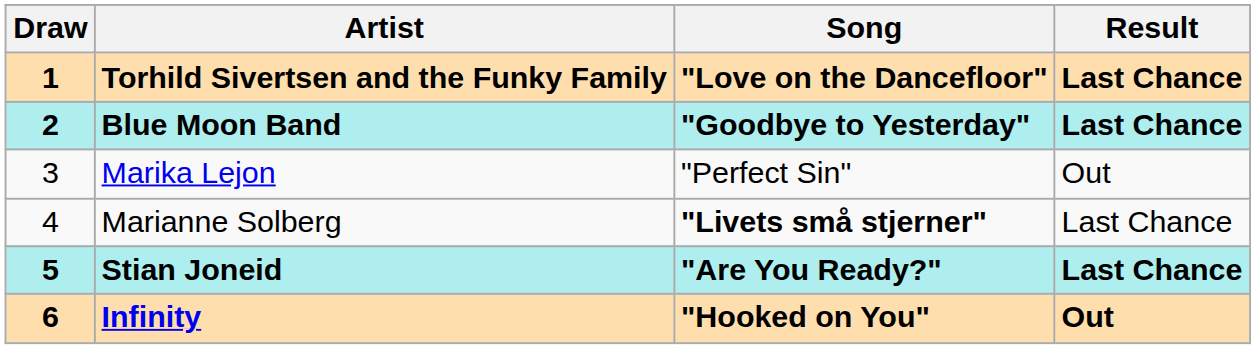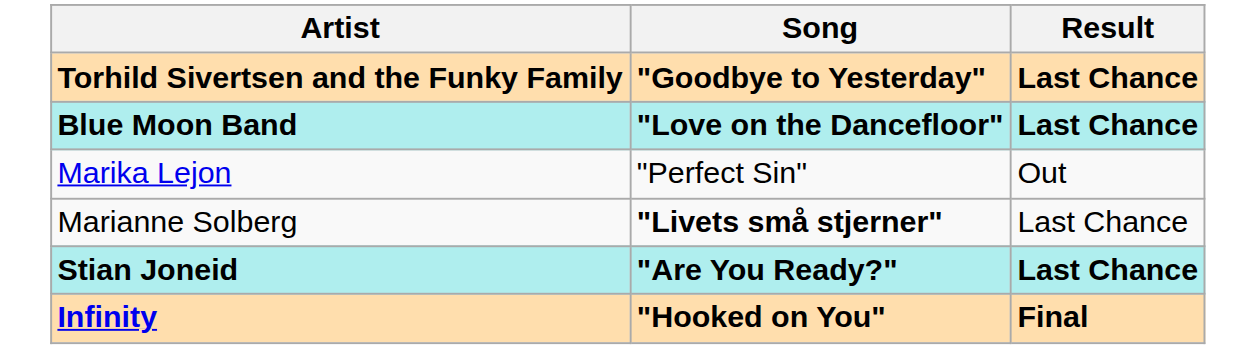- column: Draw | 1 | 2 | 3 | 4 | 5 | 6
Torhild Sivertsen and the Funky Family | Song: "Love on the Dancefloor" -> "Goodbye to Yesterday"
Blue Moon Band | Song: "Goodbye to Yesterday" -> "Love on the Dancefloor"
Infinity | Result: Out -> Final
